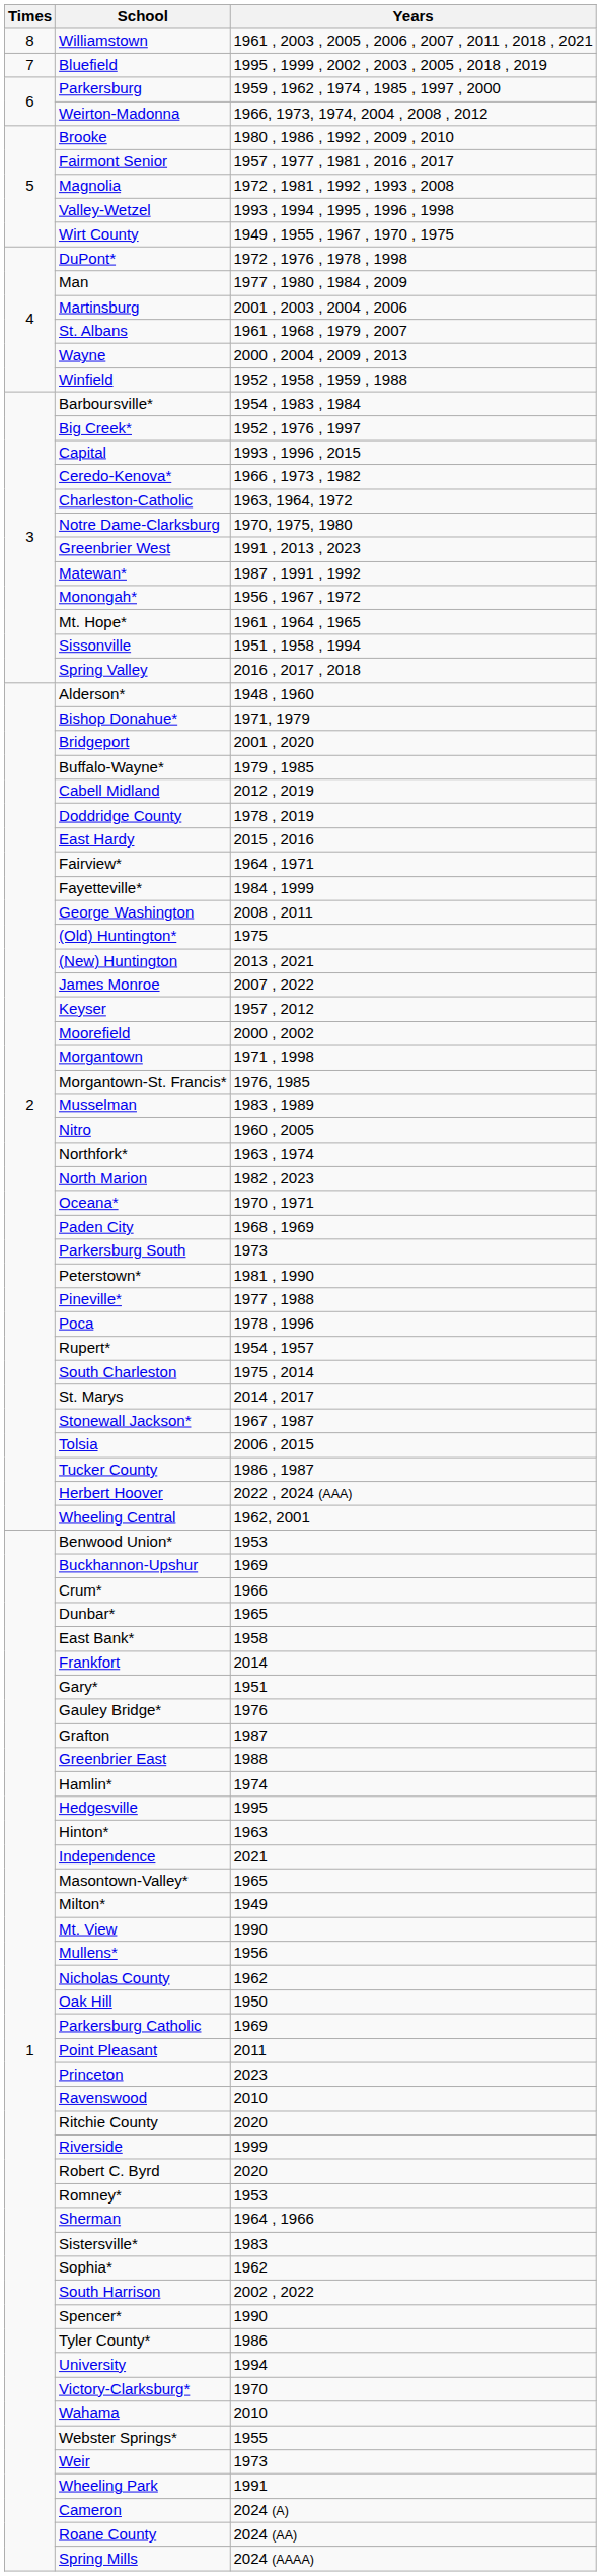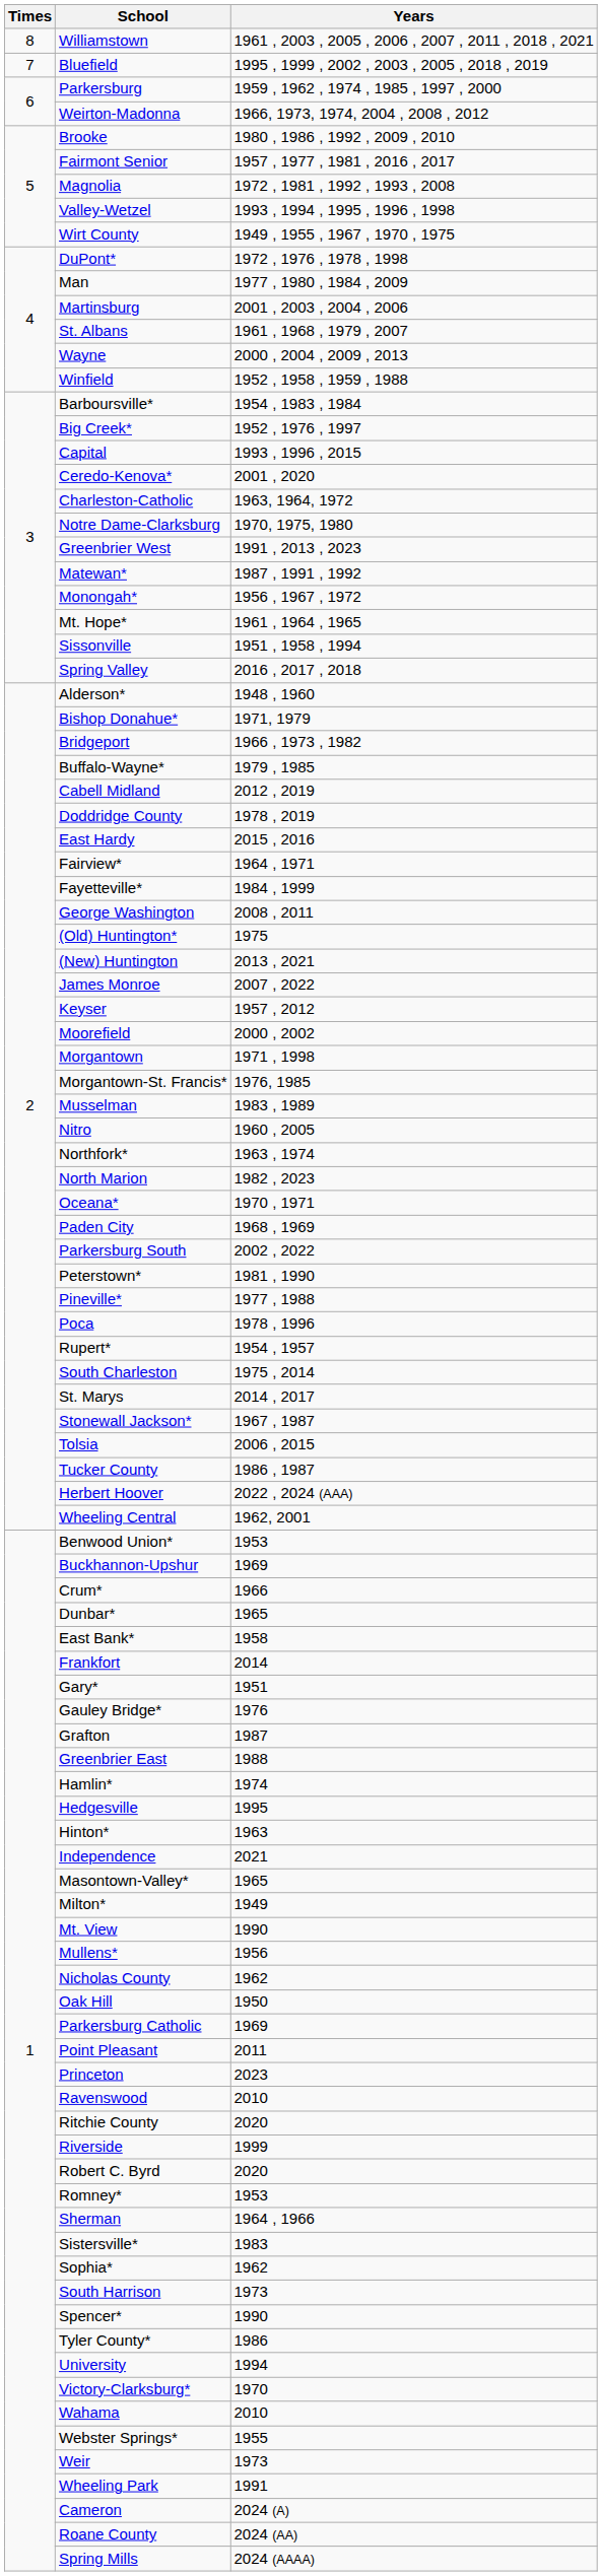Ceredo-Kenova* | Years: 1966 , 1973 , 1982 -> 2001 , 2020
Bridgeport | Years: 2001 , 2020 -> 1966 , 1973 , 1982
Parkersburg South | Years: 1973 -> 2002 , 2022
South Harrison | Years: 2002 , 2022 -> 1973
